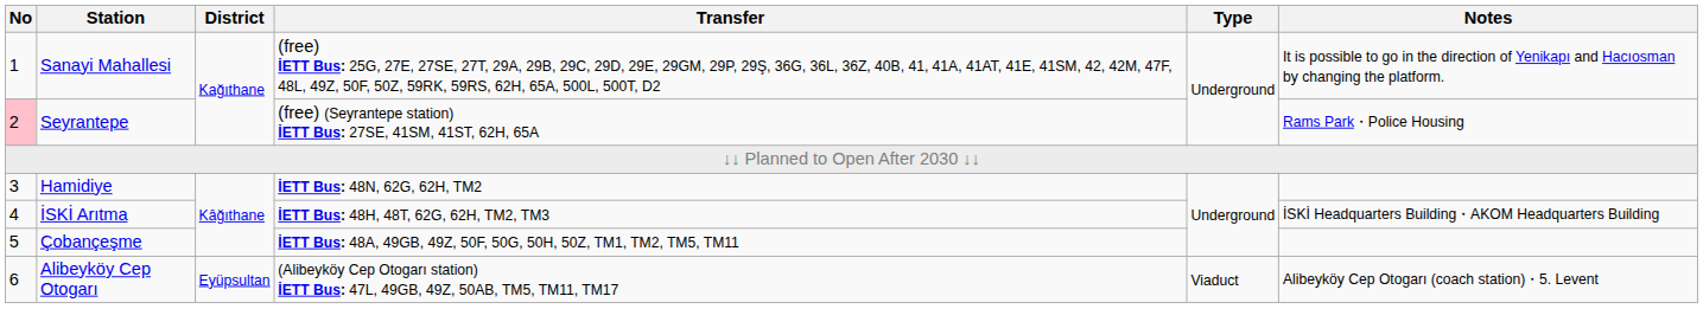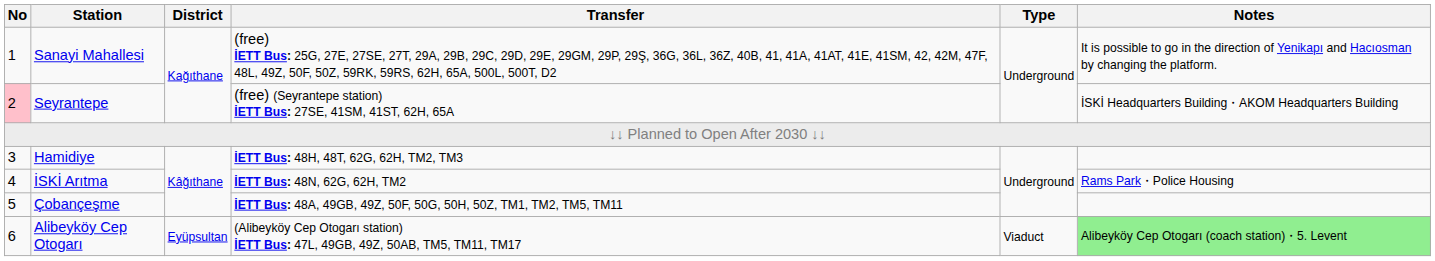Seyrantepe | Notes: Rams Park・Police Housing -> İSKİ Headquarters Building・AKOM Headquarters Building
Hamidiye | Transfer: İETT Bus: 48N, 62G, 62H, TM2 -> İETT Bus: 48H, 48T, 62G, 62H, TM2, TM3
İSKİ Arıtma | Transfer: İETT Bus: 48H, 48T, 62G, 62H, TM2, TM3 -> İETT Bus: 48N, 62G, 62H, TM2
İSKİ Arıtma | Notes: İSKİ Headquarters Building・AKOM Headquarters Building -> Rams Park・Police Housing
Alibeyköy Cep Otogarı | Notes: no background -> lightgreen background
